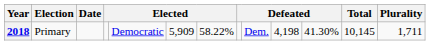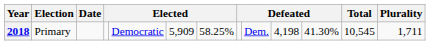2018 | column 7: 58.22% -> 58.25%
2018 | Total: 10,145 -> 10,545
